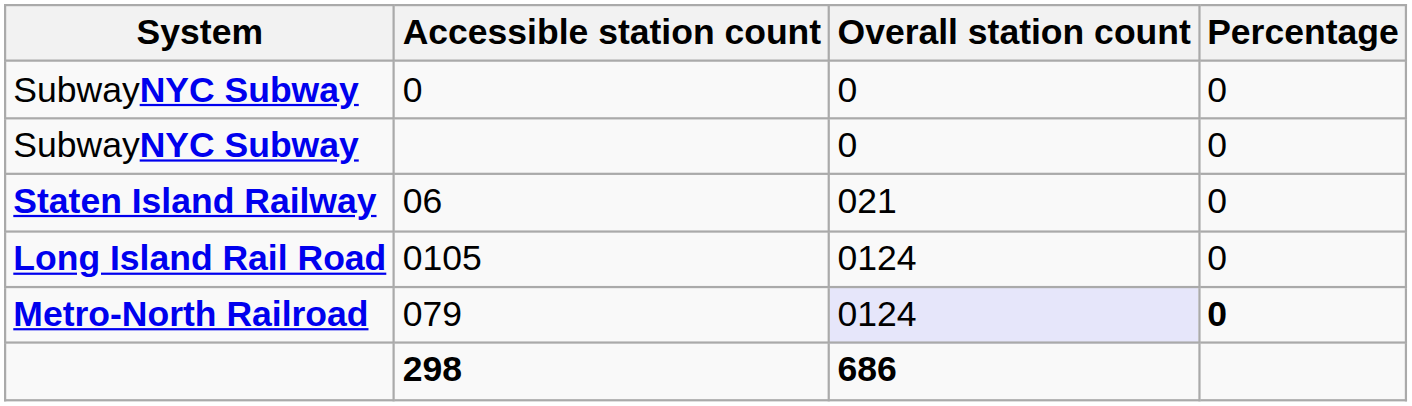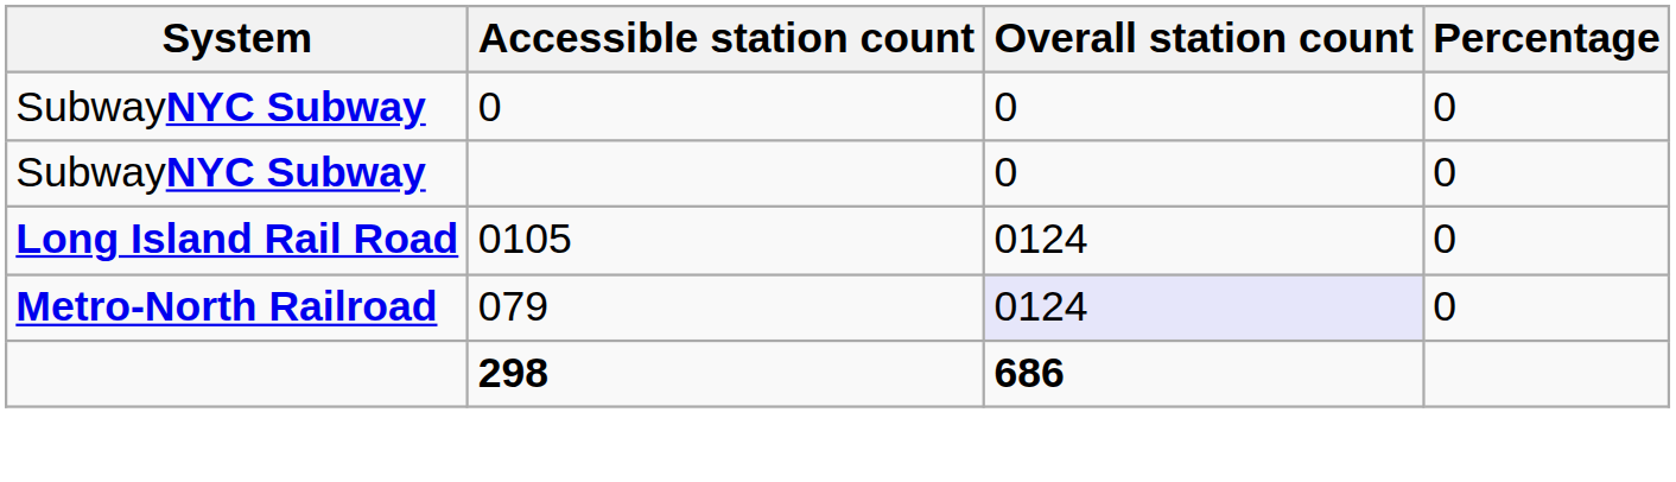- row: Staten Island Railway | 06 | 021 | 0
079 | Percentage: bold -> normal
